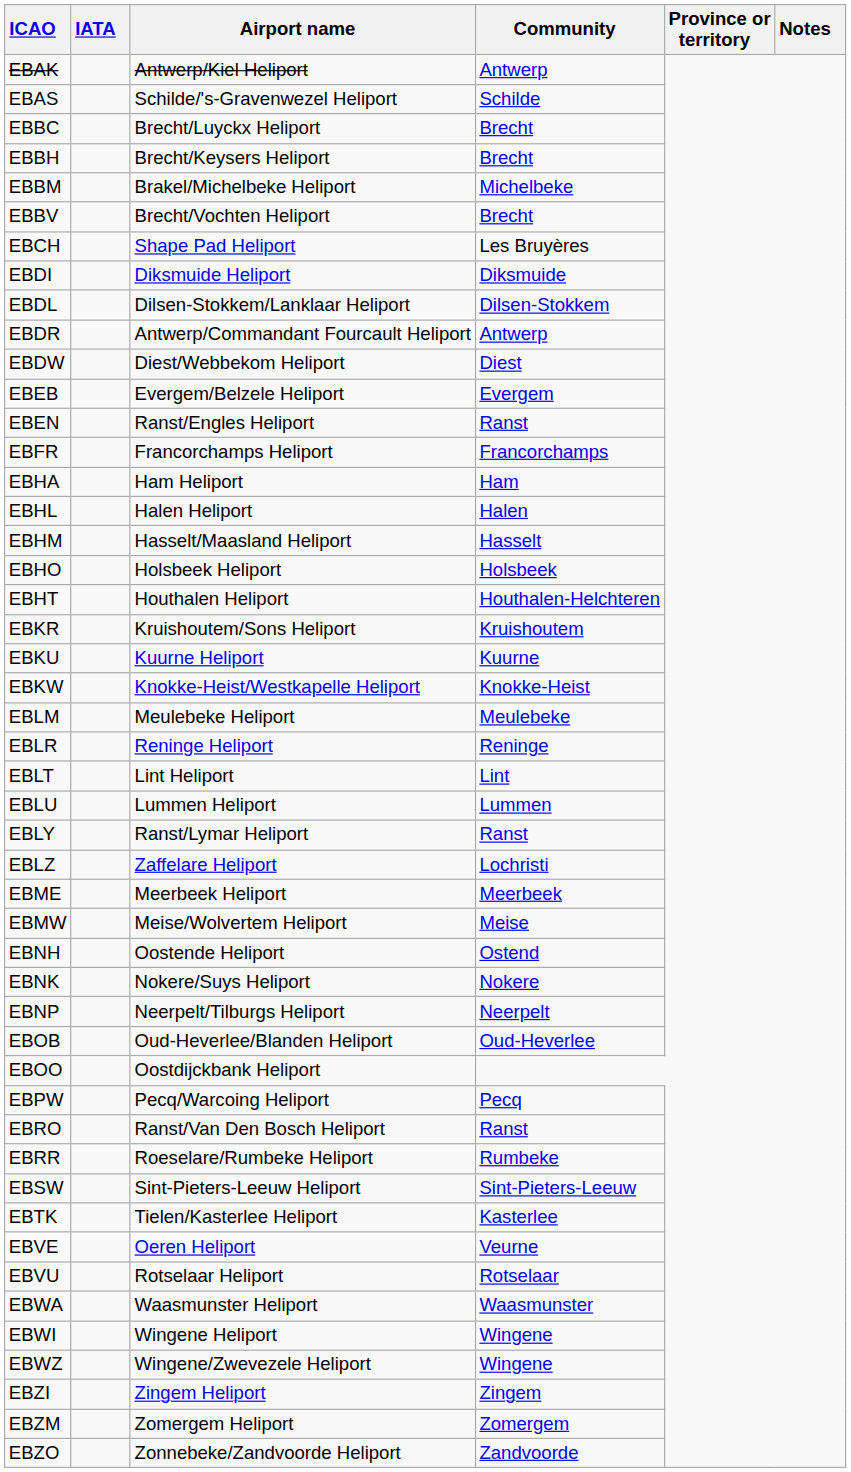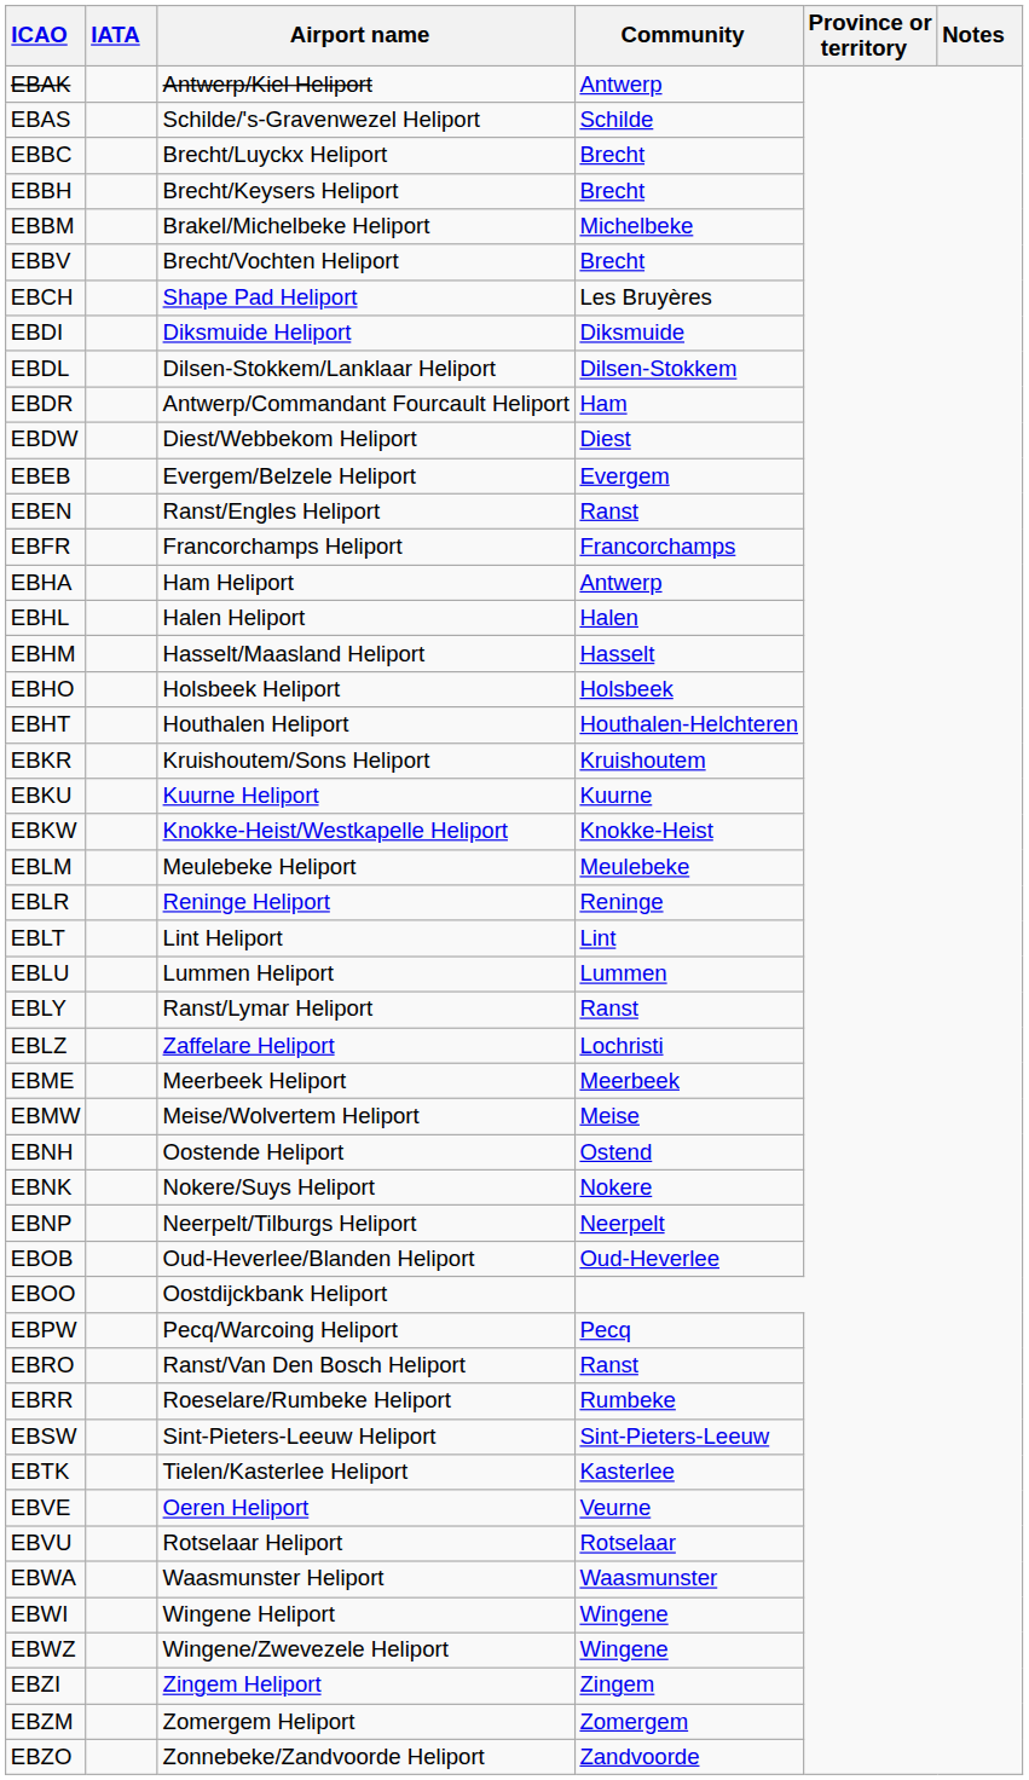EBDR | Community: Antwerp -> Ham
EBHA | Community: Ham -> Antwerp
